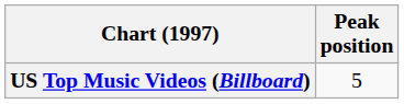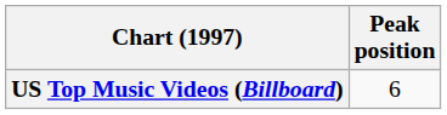US Top Music Videos (Billboard) | Peak position: 5 -> 6
